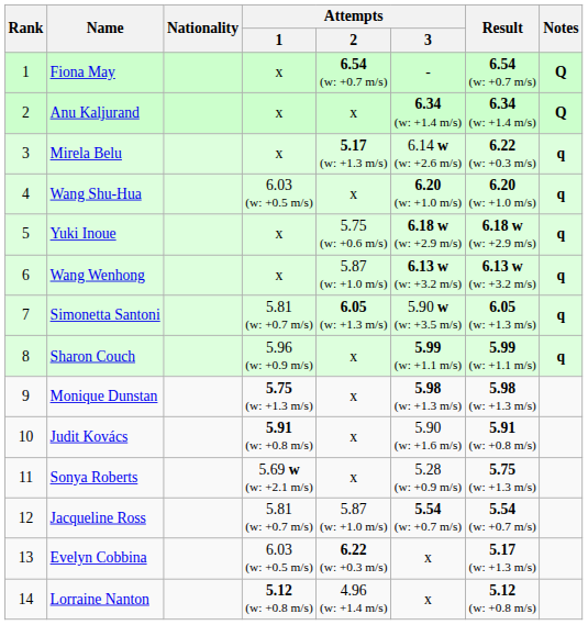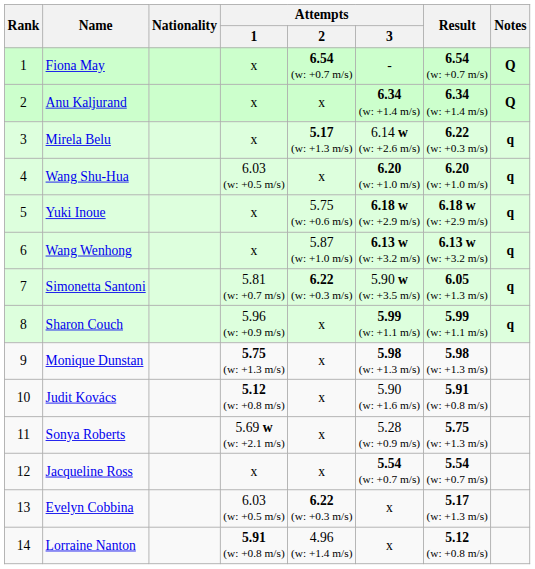Simonetta Santoni | Attempts / 2: 6.05 (w: +1.3 m/s) -> 6.22 (w: +0.3 m/s)
Judit Kovács | Attempts / 1: 5.91 (w: +0.8 m/s) -> 5.12 (w: +0.8 m/s)
Jacqueline Ross | Attempts / 1: 5.81 (w: +0.7 m/s) -> x
Jacqueline Ross | Attempts / 2: 5.87 (w: +1.0 m/s) -> x
Lorraine Nanton | Attempts / 1: 5.12 (w: +0.8 m/s) -> 5.91 (w: +0.8 m/s)
